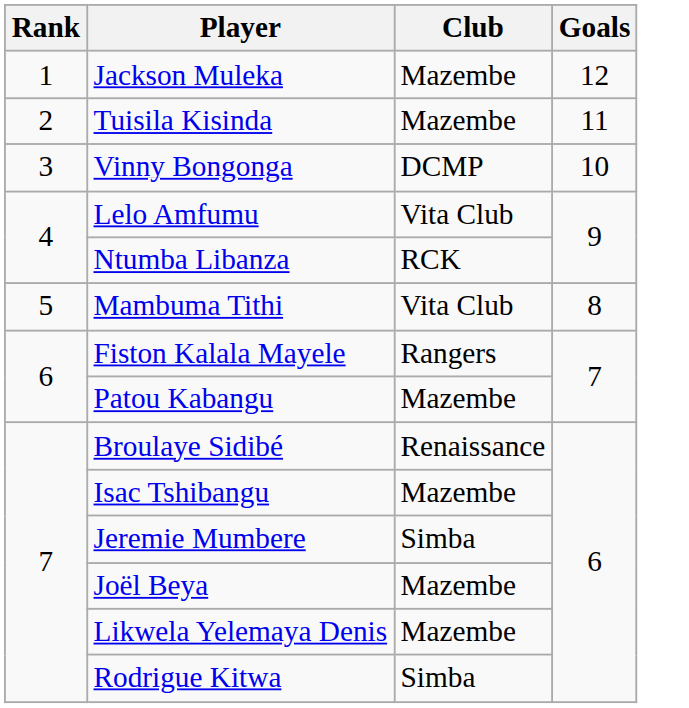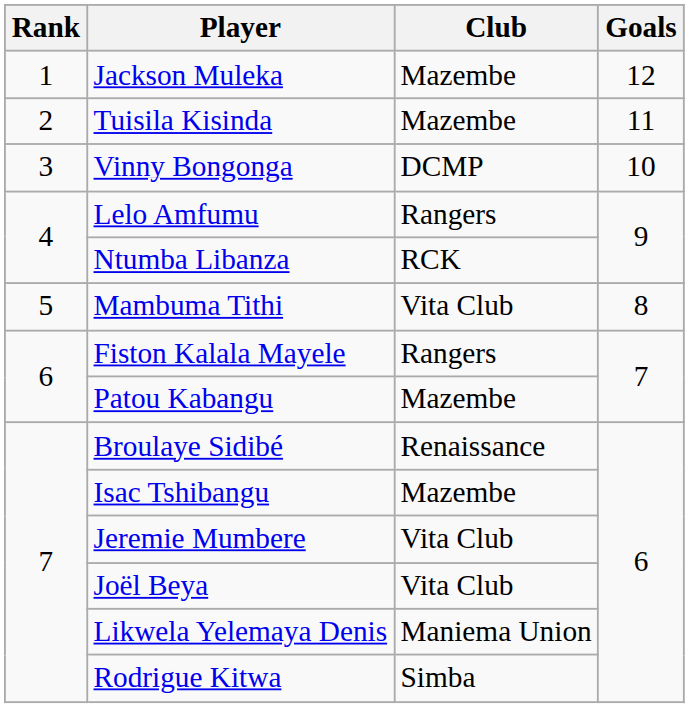Lelo Amfumu | Club: Vita Club -> Rangers
Jeremie Mumbere | Club: Simba -> Vita Club
Joël Beya | Club: Mazembe -> Vita Club
Likwela Yelemaya Denis | Club: Mazembe -> Maniema Union
